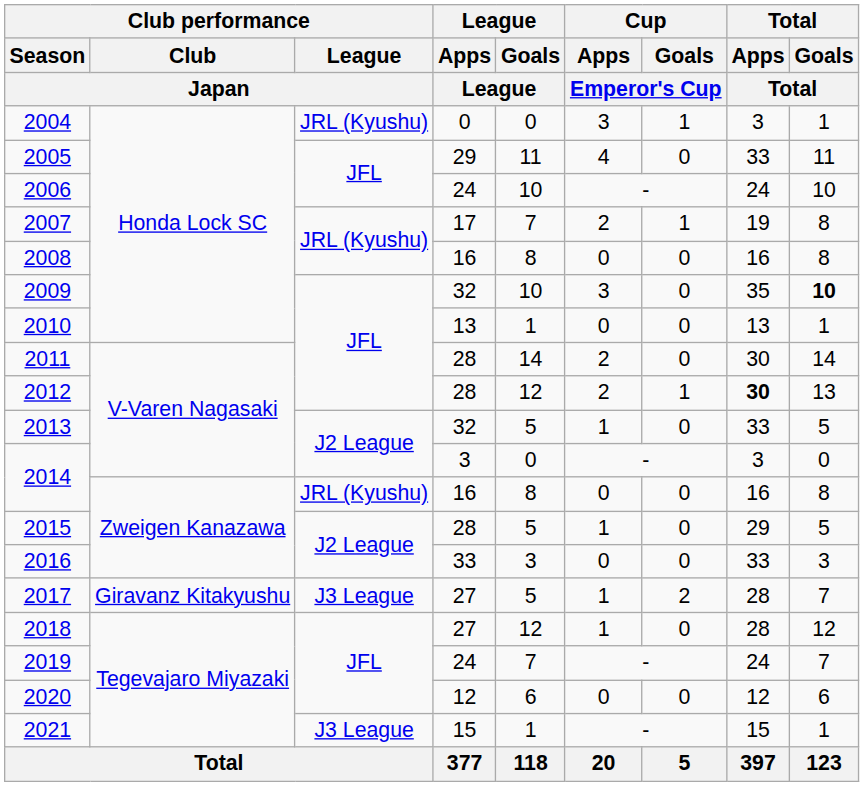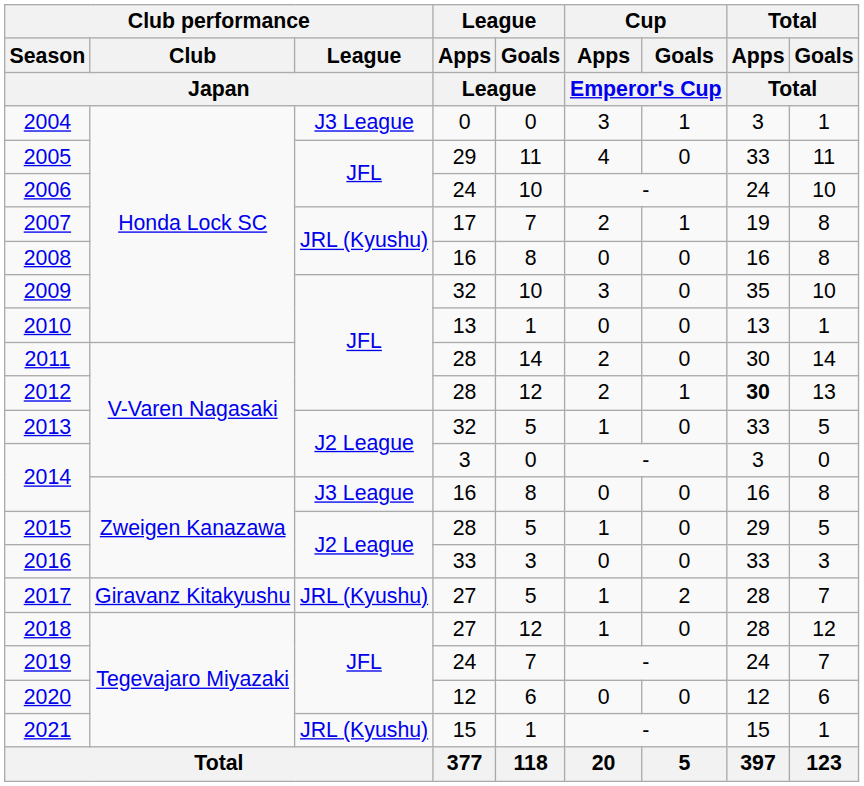2004 | Club performance / League / Japan: JRL (Kyushu) -> J3 League
2009 | Total / Goals / Total: bold -> normal
2014 / 16 | Club performance / League / Japan: JRL (Kyushu) -> J3 League
2017 | Club performance / League / Japan: J3 League -> JRL (Kyushu)
2021 | Club performance / League / Japan: J3 League -> JRL (Kyushu)
